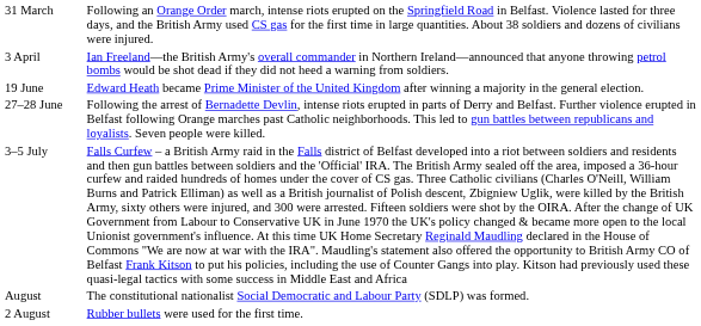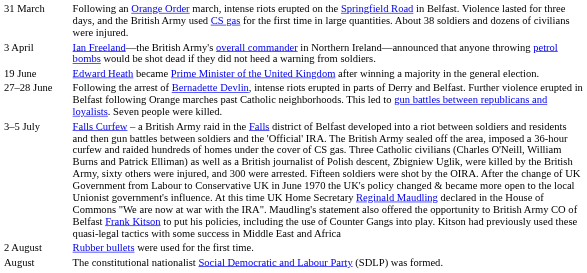rows swapped: 2 August <-> August
